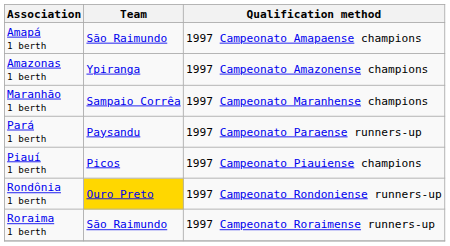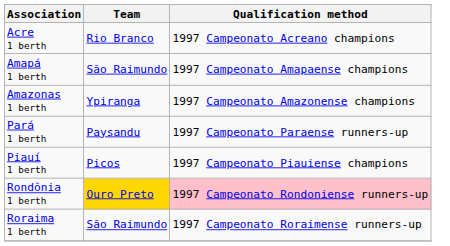+ row: Acre 1 berth | Rio Branco | 1997 Campeonato Acreano champions
- row: Maranhão 1 berth | Sampaio Corrêa | 1997 Campeonato Maranhense champions
Rondônia 1 berth | Qualification method: no background -> pink background
